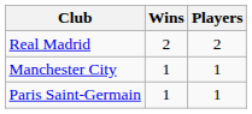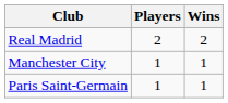columns swapped: Players <-> Wins
